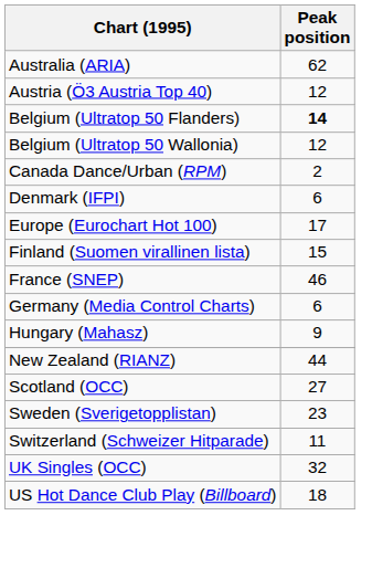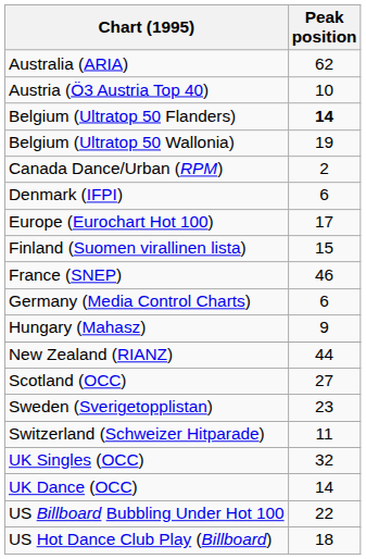Austria (Ö3 Austria Top 40) | Peak position: 12 -> 10
Belgium (Ultratop 50 Wallonia) | Peak position: 12 -> 19
+ row: UK Dance (OCC) | 14
+ row: US Billboard Bubbling Under Hot 100 | 22
